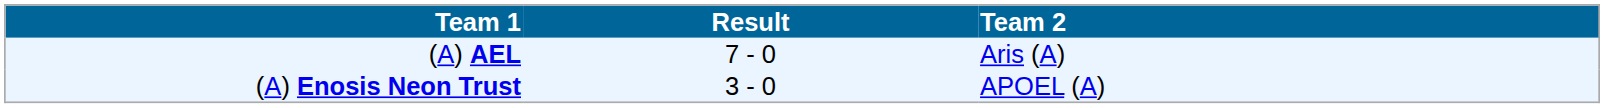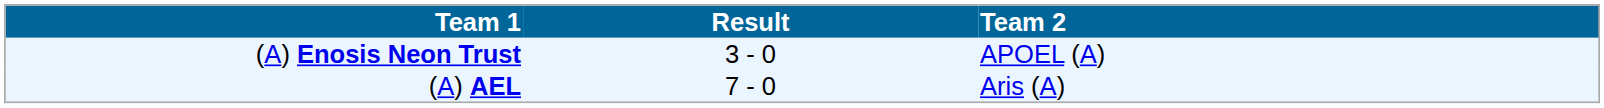rows swapped: (A) AEL <-> (A) Enosis Neon Trust
